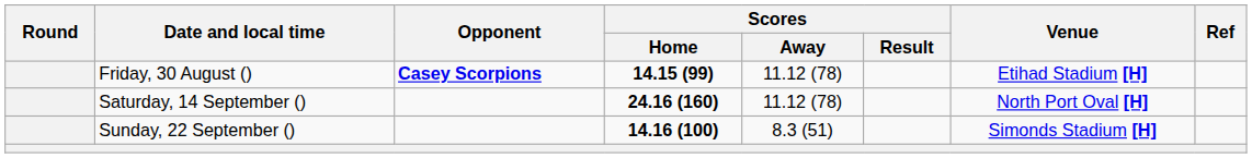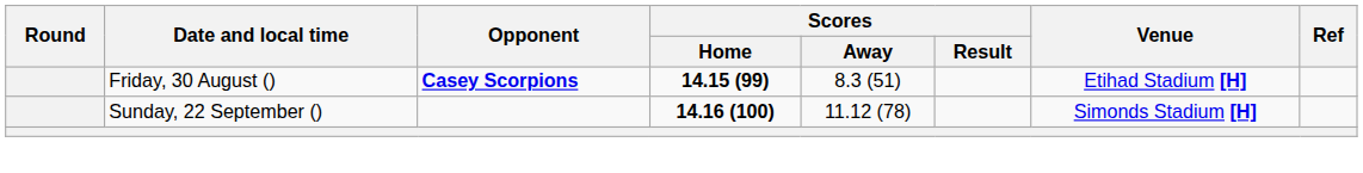Friday, 30 August () | Scores / Away: 11.12 (78) -> 8.3 (51)
- row: Saturday, 14 September () | 24.16 (160) | 11.12 (78) | North Port Oval [H]
Sunday, 22 September () | Scores / Away: 8.3 (51) -> 11.12 (78)
